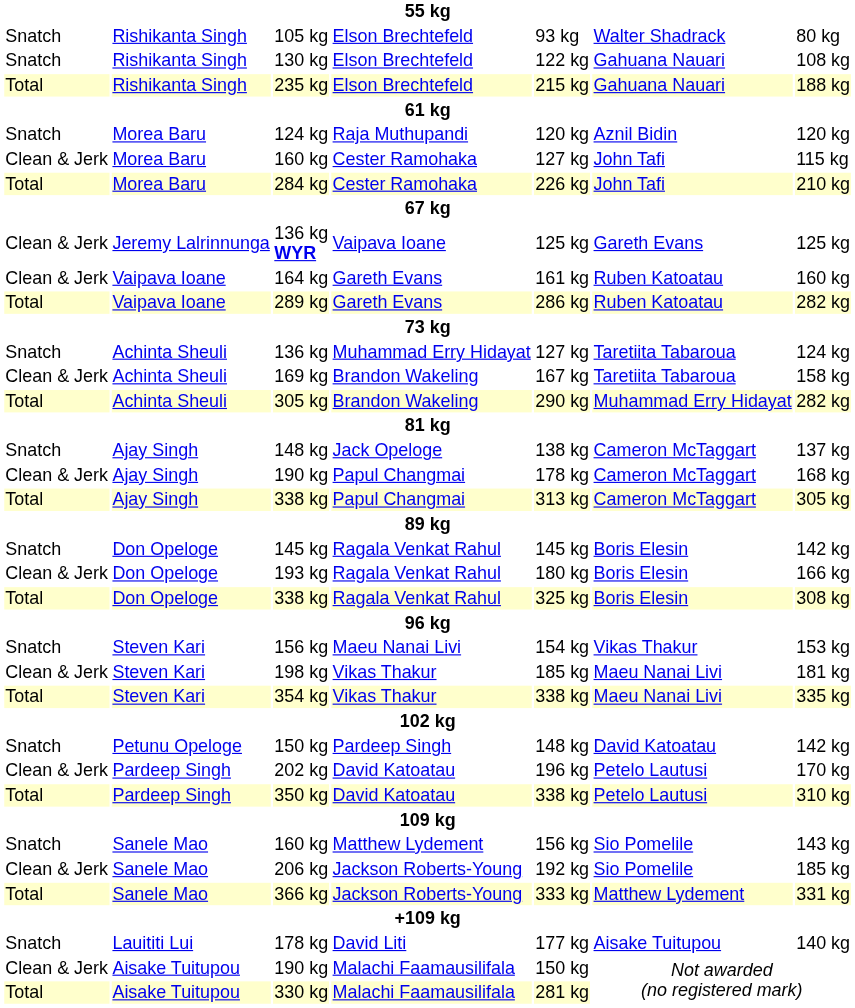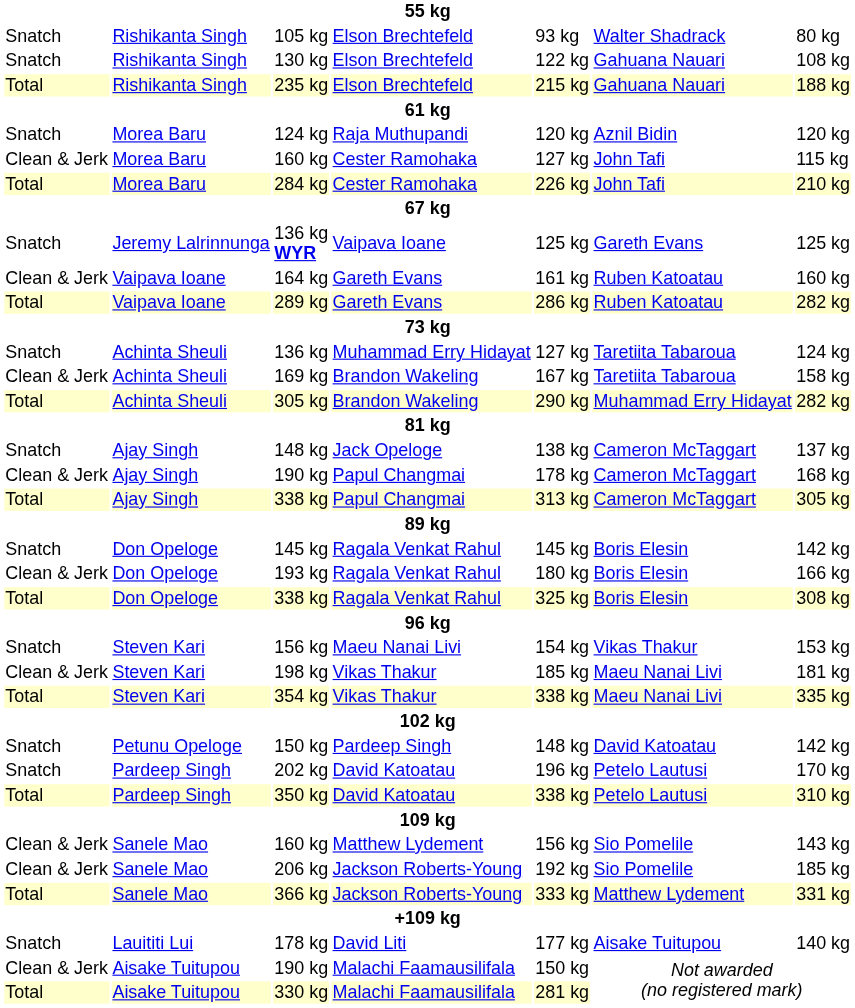136 kg WYR | column 1: Clean & Jerk -> Snatch
202 kg | column 1: Clean & Jerk -> Snatch
160 kg / Matthew Lydement | column 1: Snatch -> Clean & Jerk
